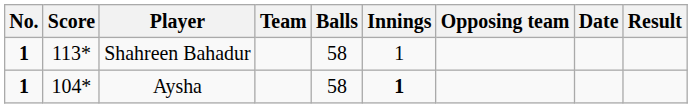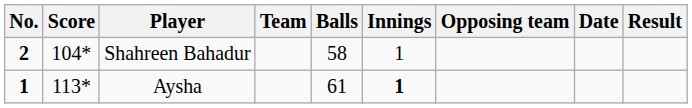Shahreen Bahadur | No.: 1 -> 2
Shahreen Bahadur | Score: 113* -> 104*
Aysha | Score: 104* -> 113*
Aysha | Balls: 58 -> 61
